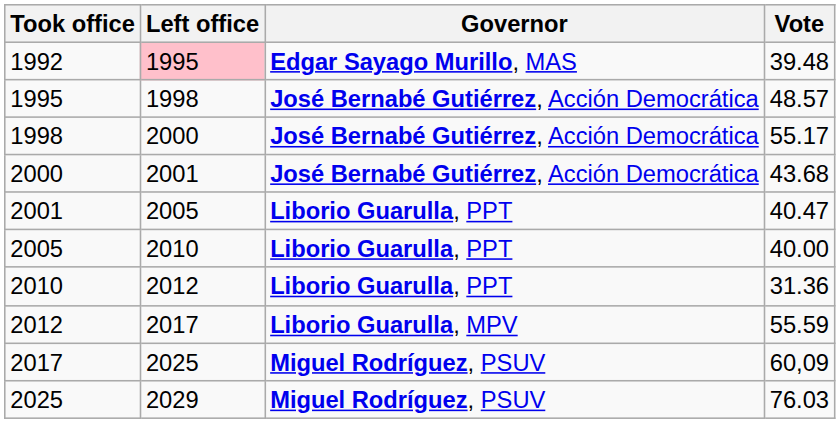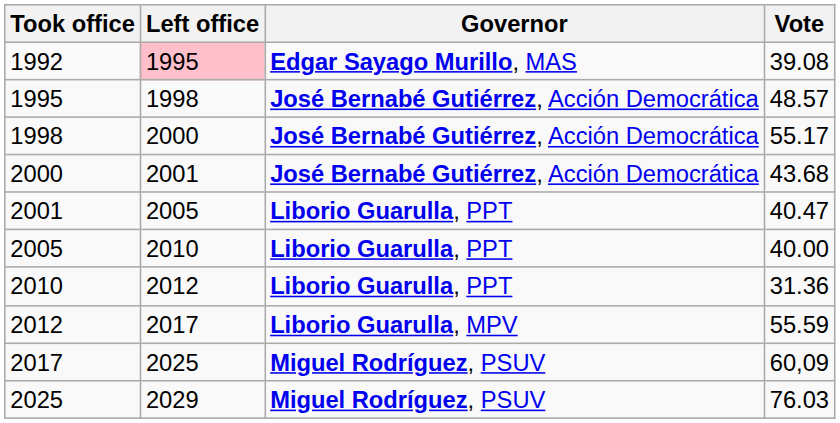1992 | Vote: 39.48 -> 39.08
